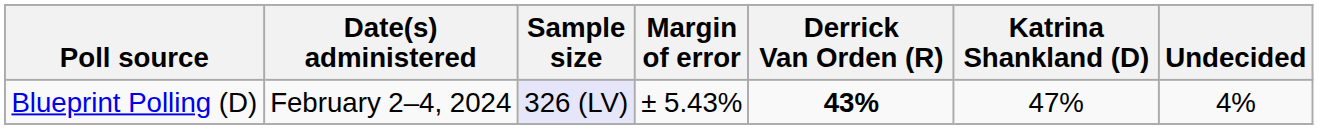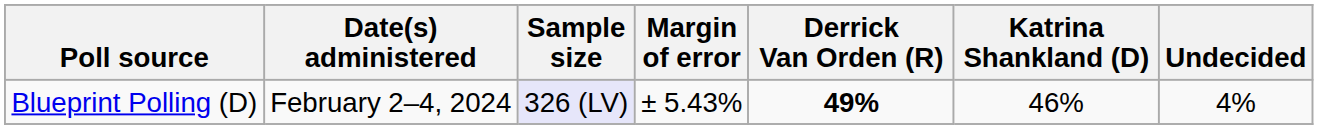Blueprint Polling (D) | Derrick Van Orden (R): 43% -> 49%
Blueprint Polling (D) | Katrina Shankland (D): 47% -> 46%
